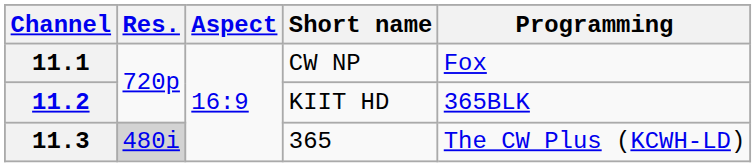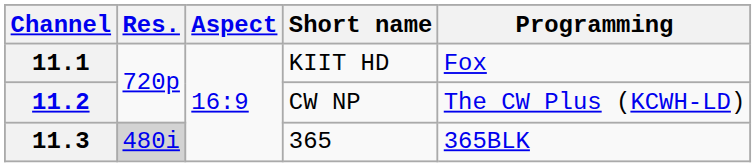11.1 | Short name: CW NP -> KIIT HD
11.2 | Short name: KIIT HD -> CW NP
11.2 | Programming: 365BLK -> The CW Plus (KCWH-LD)
11.3 | Programming: The CW Plus (KCWH-LD) -> 365BLK
